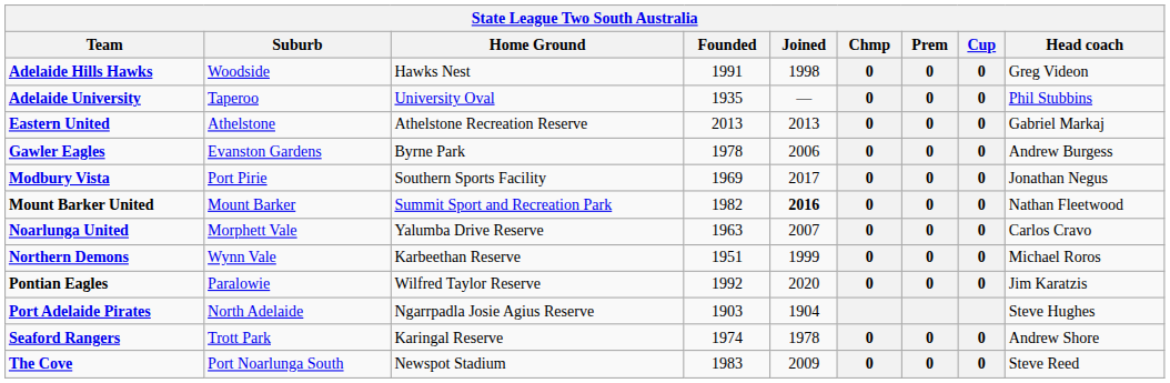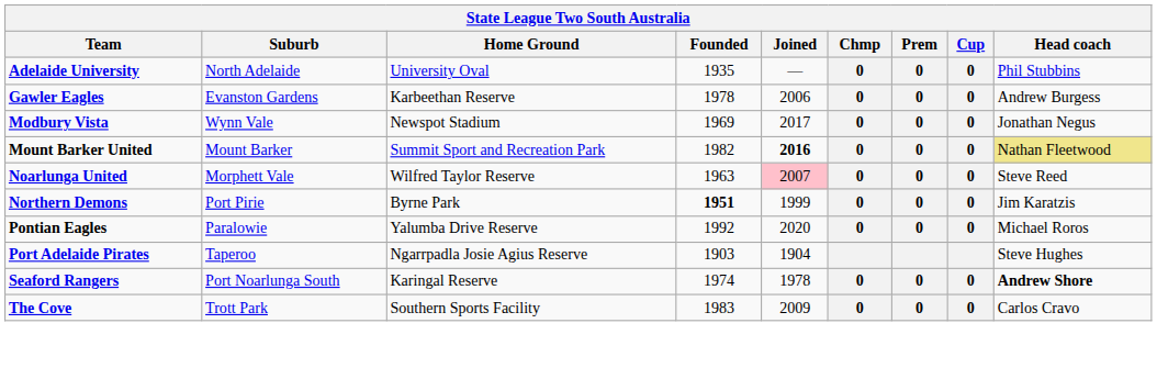- row: Adelaide Hills Hawks | Woodside | Hawks Nest | 1991 | 1998 | 0 | 0 | 0 | Greg Videon
Adelaide University | Suburb: Taperoo -> North Adelaide
- row: Eastern United | Athelstone | Athelstone Recreation Reserve | 2013 | 2013 | 0 | 0 | 0 | Gabriel Markaj
Gawler Eagles | Home Ground: Byrne Park -> Karbeethan Reserve
Modbury Vista | Suburb: Port Pirie -> Wynn Vale
Modbury Vista | Home Ground: Southern Sports Facility -> Newspot Stadium
Mount Barker United | Head coach: no background -> khaki background
Noarlunga United | Home Ground: Yalumba Drive Reserve -> Wilfred Taylor Reserve
Noarlunga United | Joined: no background -> pink background
Noarlunga United | Head coach: Carlos Cravo -> Steve Reed
Northern Demons | Suburb: Wynn Vale -> Port Pirie
Northern Demons | Home Ground: Karbeethan Reserve -> Byrne Park
Northern Demons | Founded: normal -> bold
Northern Demons | Head coach: Michael Roros -> Jim Karatzis
Pontian Eagles | Home Ground: Wilfred Taylor Reserve -> Yalumba Drive Reserve
Pontian Eagles | Head coach: Jim Karatzis -> Michael Roros
Port Adelaide Pirates | Suburb: North Adelaide -> Taperoo
Seaford Rangers | Suburb: Trott Park -> Port Noarlunga South
Seaford Rangers | Head coach: normal -> bold
The Cove | Suburb: Port Noarlunga South -> Trott Park
The Cove | Home Ground: Newspot Stadium -> Southern Sports Facility
The Cove | Head coach: Steve Reed -> Carlos Cravo
